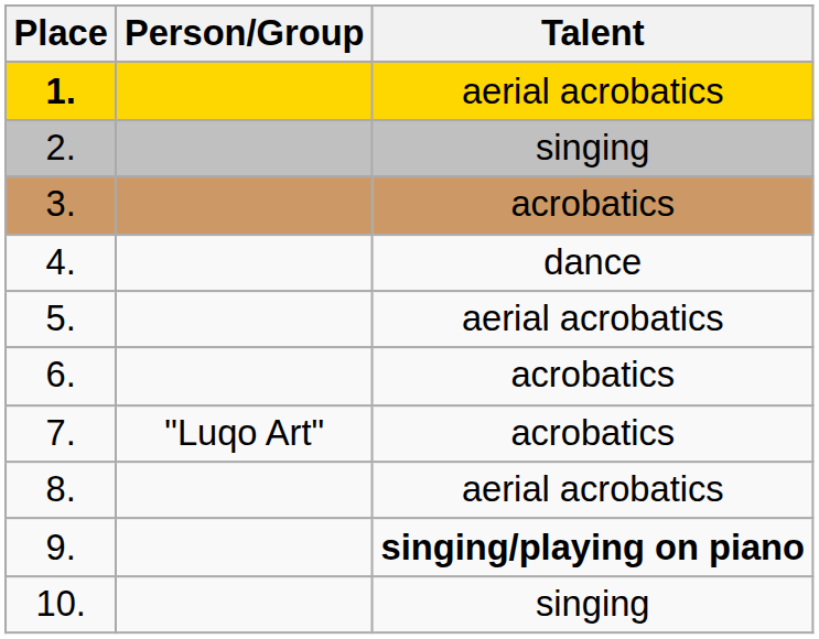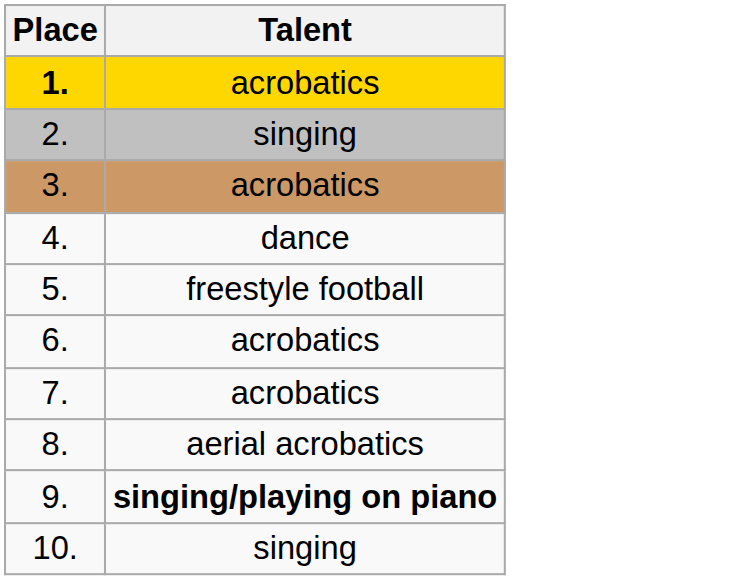- column: Person/Group | "Luqo Art"
1. | Talent: aerial acrobatics -> acrobatics
5. | Talent: aerial acrobatics -> freestyle football
